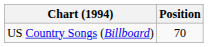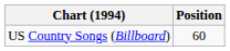US Country Songs (Billboard) | Position: 70 -> 60
